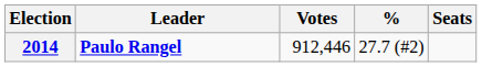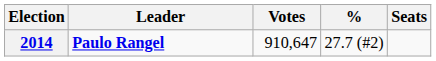2014 | Votes: 912,446 -> 910,647
